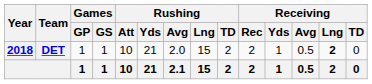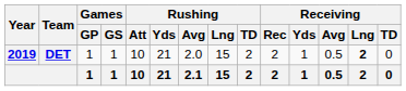DET | Year: 2018 -> 2019
